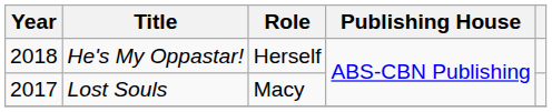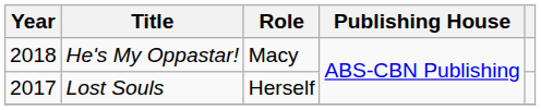He's My Oppastar! | Role: Herself -> Macy
Lost Souls | Role: Macy -> Herself
